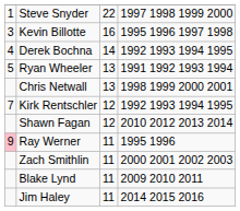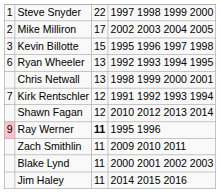+ row: 2 | Mike Milliron | 17 | 2002 2003 2004 2005
Kevin Billotte | column 3: 16 -> 15
- row: 4 | Derek Bochna | 14 | 1992 1993 1994 1995
Ryan Wheeler | column 1: 5 -> 6
Ryan Wheeler | column 4: 1991 1992 1993 1994 -> 1992 1993 1994 1995
Kirk Rentschler | column 4: 1992 1993 1994 1995 -> 1991 1992 1993 1994
Ray Werner | column 3: normal -> bold
Zach Smithlin | column 4: 2000 2001 2002 2003 -> 2009 2010 2011
Blake Lynd | column 4: 2009 2010 2011 -> 2000 2001 2002 2003
